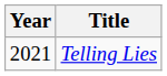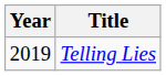Telling Lies | Year: 2021 -> 2019
